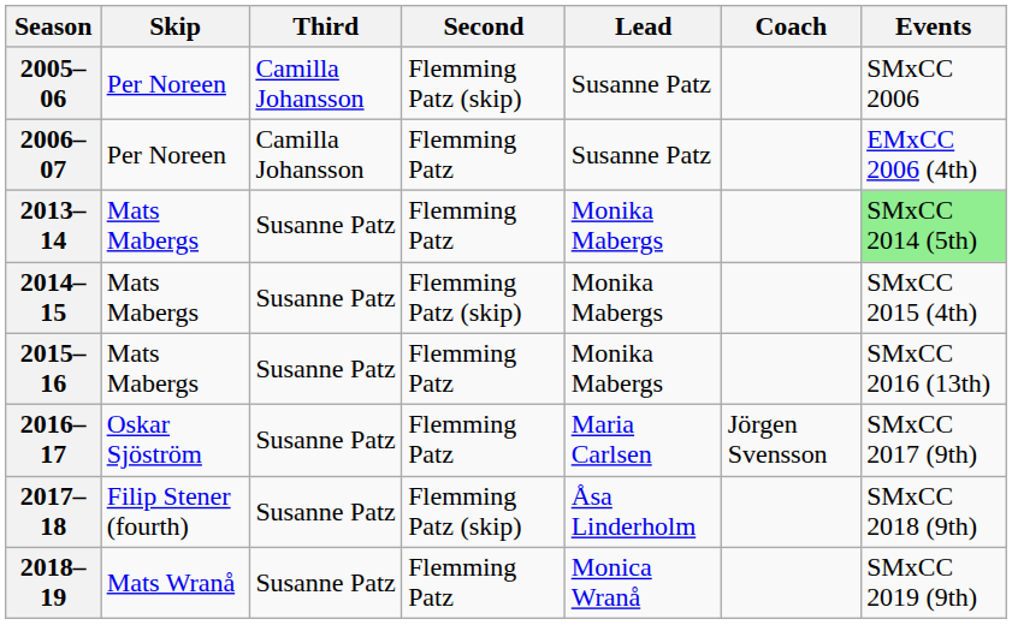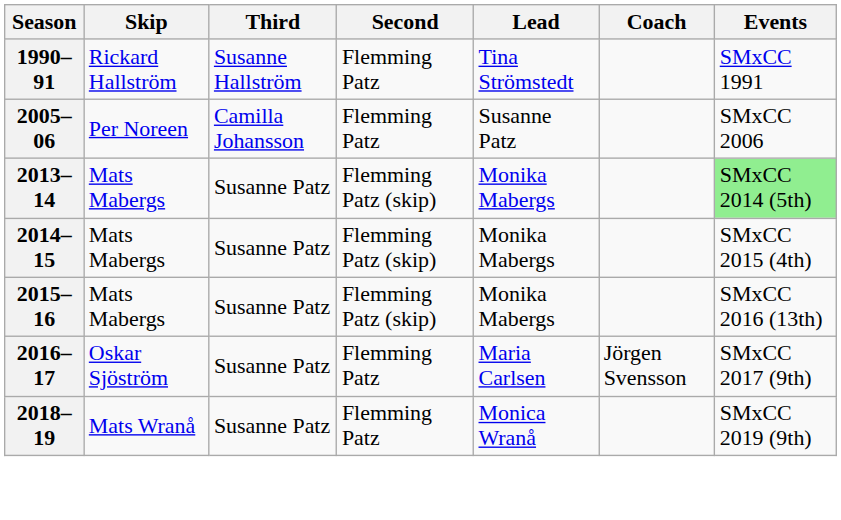+ row: 1990–91 | Rickard Hallström | Susanne Hallström | Flemming Patz | Tina Strömstedt | SMxCC 1991
2005–06 | Second: Flemming Patz (skip) -> Flemming Patz
- row: 2006–07 | Per Noreen | Camilla Johansson | Flemming Patz | Susanne Patz | EMxCC 2006 (4th)
2013–14 | Second: Flemming Patz -> Flemming Patz (skip)
2015–16 | Second: Flemming Patz -> Flemming Patz (skip)
- row: 2017–18 | Filip Stener (fourth) | Susanne Patz | Flemming Patz (skip) | Åsa Linderholm | SMxCC 2018 (9th)
